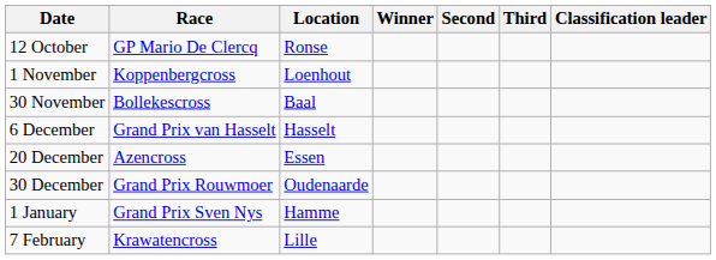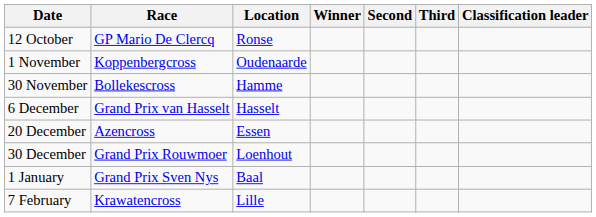1 November | Location: Loenhout -> Oudenaarde
30 November | Location: Baal -> Hamme
30 December | Location: Oudenaarde -> Loenhout
1 January | Location: Hamme -> Baal
